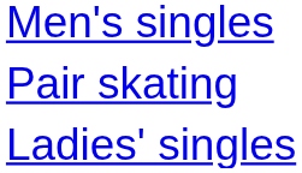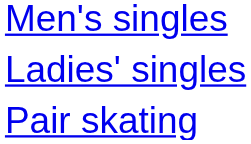rows swapped: Ladies' singles <-> Pair skating
